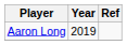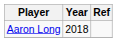Aaron Long | Year: 2019 -> 2018
